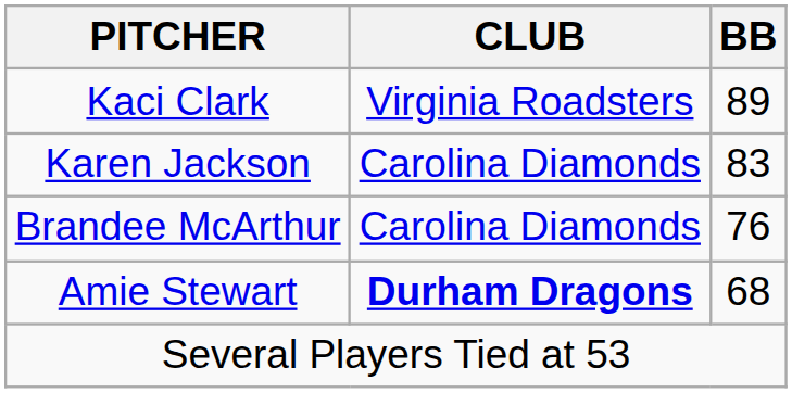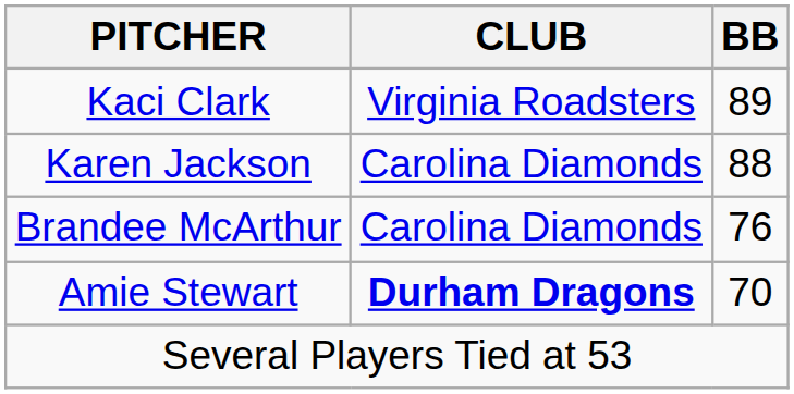Karen Jackson | BB: 83 -> 88
Amie Stewart | BB: 68 -> 70
